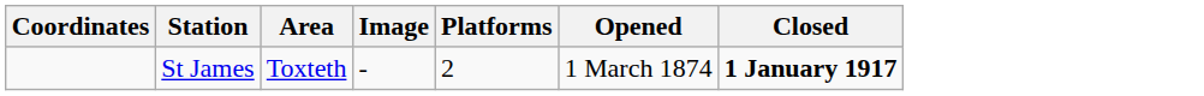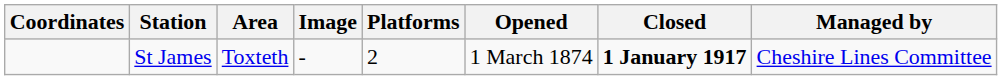+ column: Managed by | Cheshire Lines Committee
